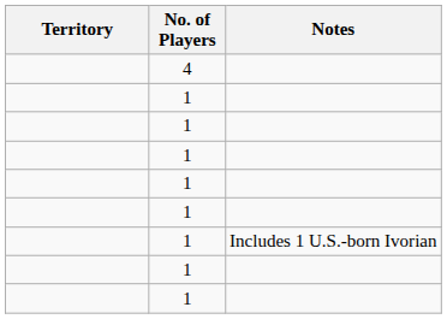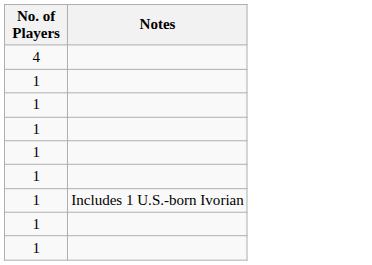- column: Territory
